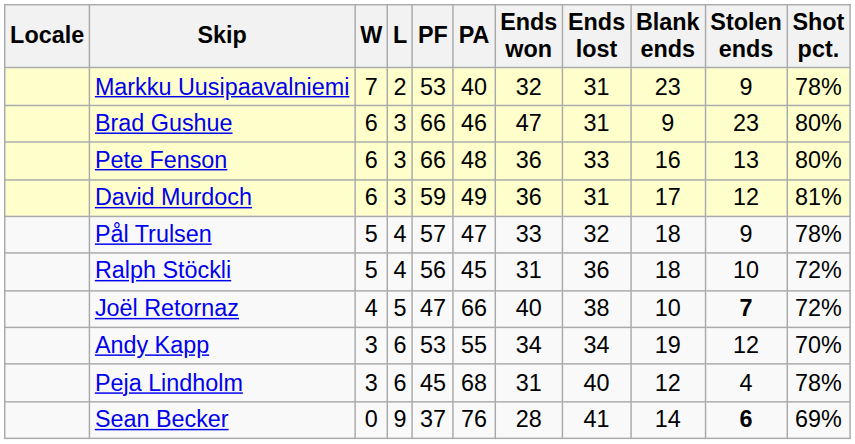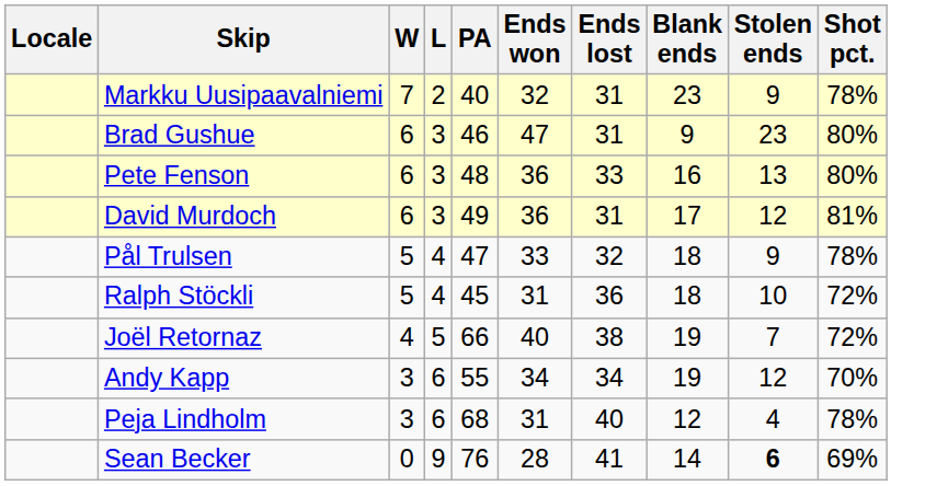- column: PF | 53 | 66 | 66 | 59 | 57 | 56 | 47 | 53 | 45 | 37
Joël Retornaz | Blank ends: 10 -> 19
Joël Retornaz | Stolen ends: bold -> normal
